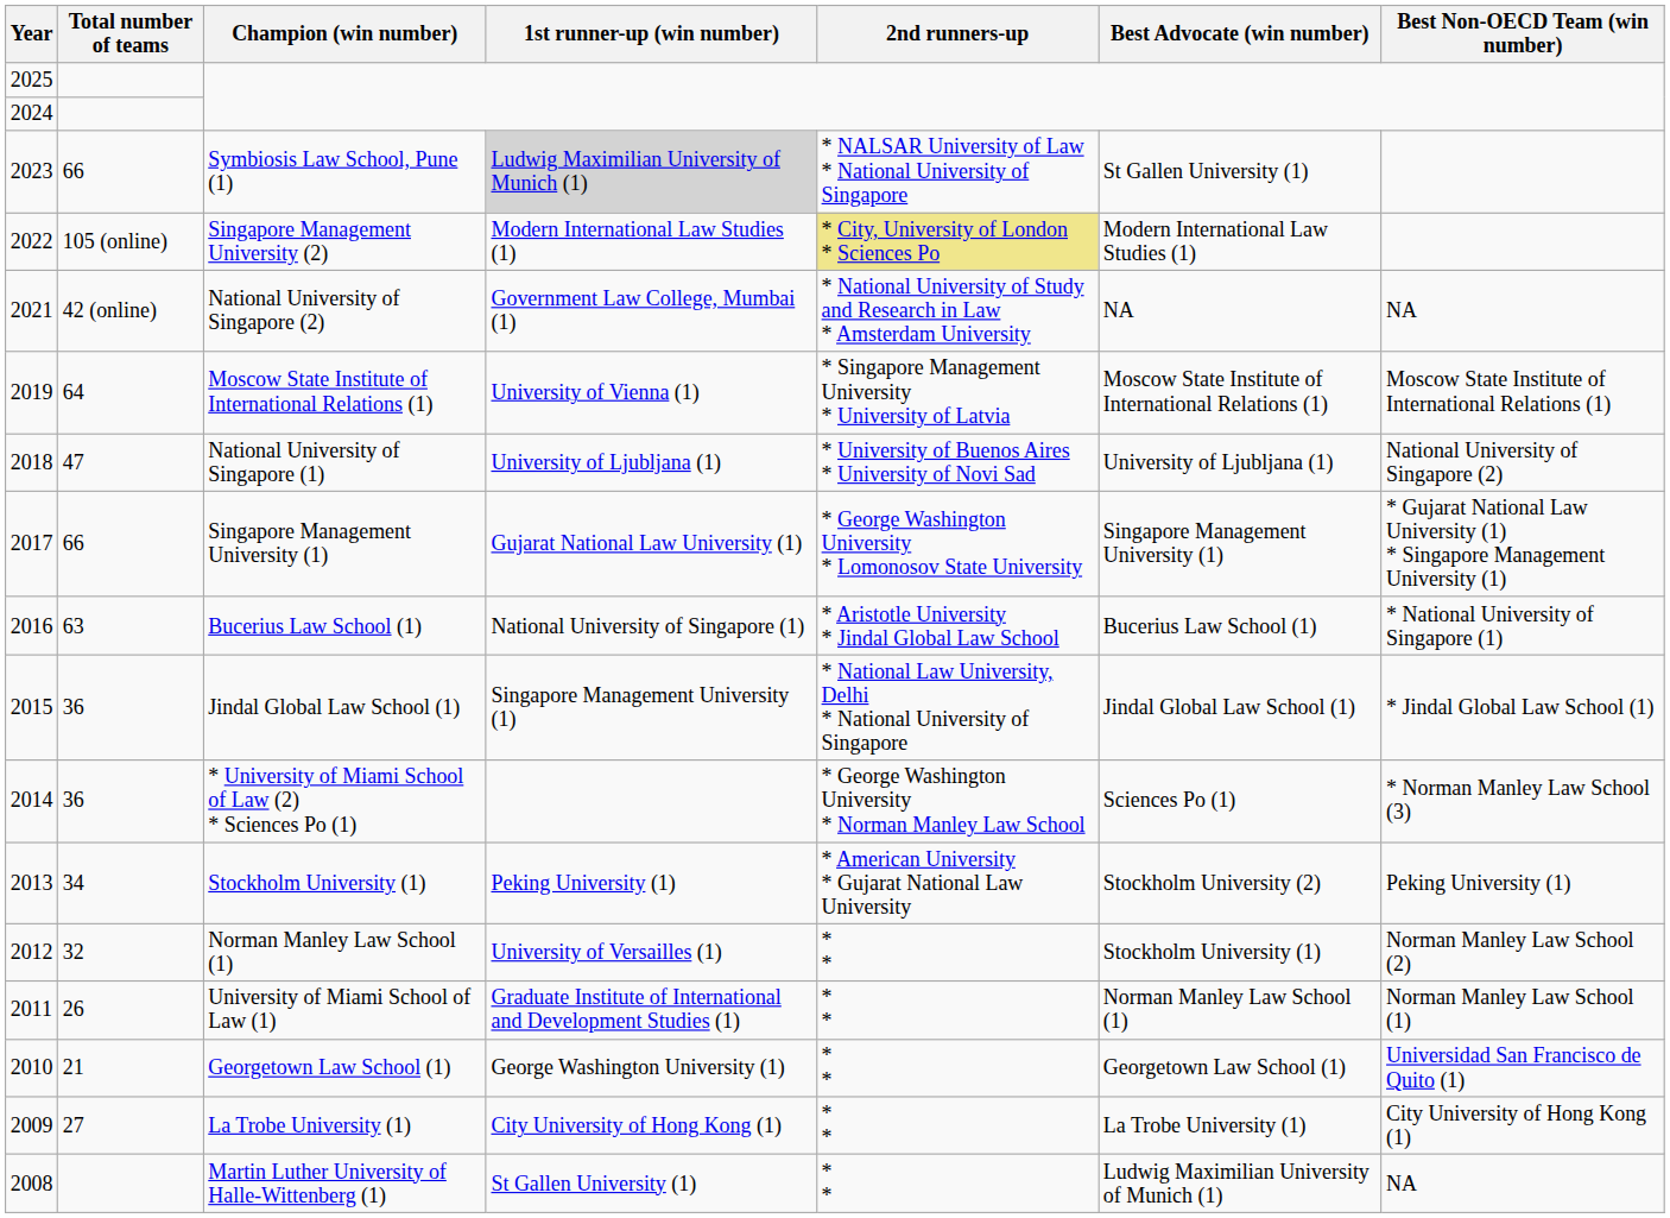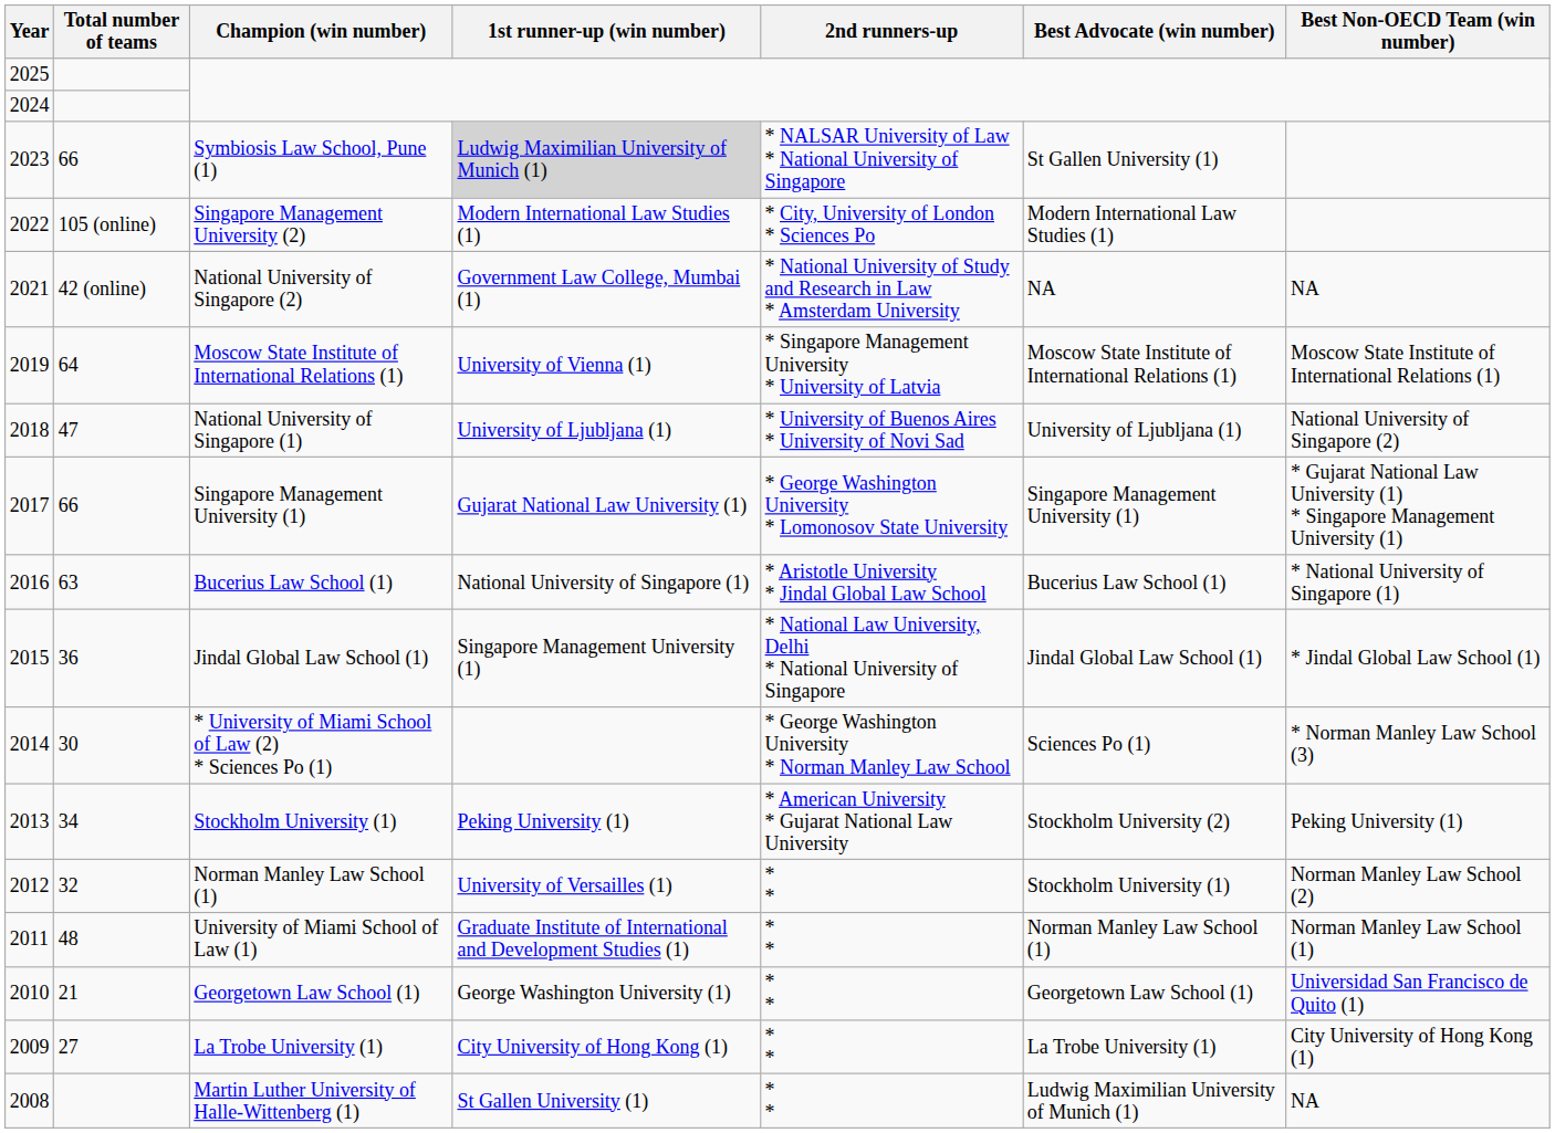Singapore Management University (2) | 2nd runners-up: khaki background -> no background
* University of Miami School of Law (2) * Sciences Po (1) | Total number of teams: 36 -> 30
University of Miami School of Law (1) | Total number of teams: 26 -> 48
